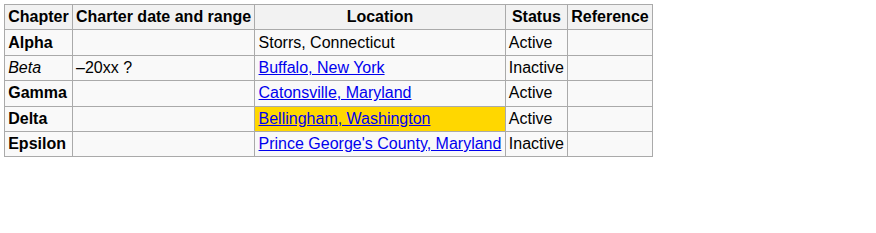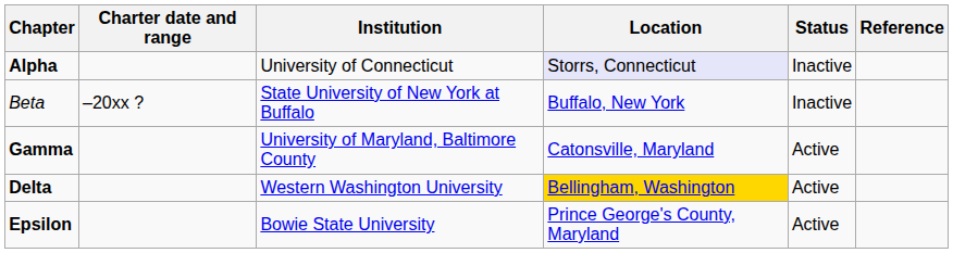+ column: Institution | University of Connecticut | State University of New York at Buffalo | University of Maryland, Baltimore County | Western Washington University | Bowie State University
Alpha | Location: no background -> lavender background
Alpha | Status: Active -> Inactive
Epsilon | Status: Inactive -> Active
